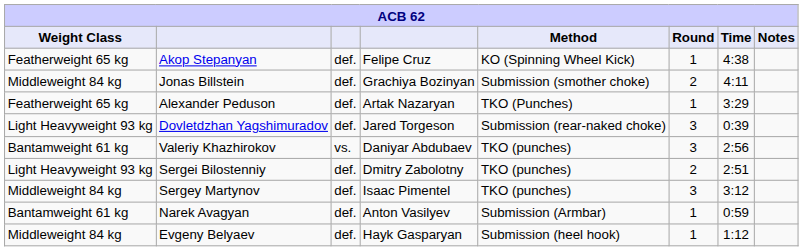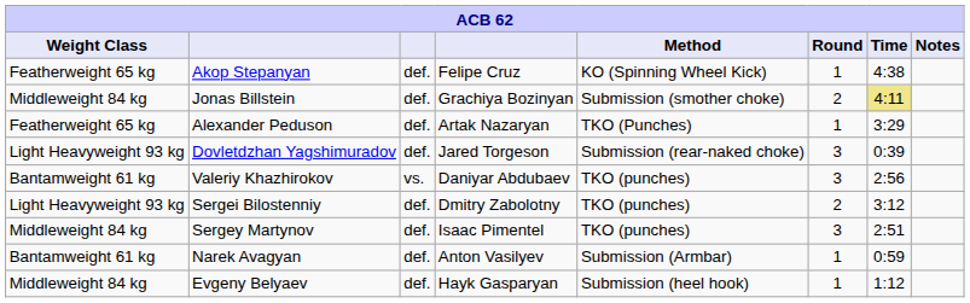Jonas Billstein | Time: no background -> khaki background
Sergei Bilostenniy | Time: 2:51 -> 3:12
Sergey Martynov | Time: 3:12 -> 2:51
